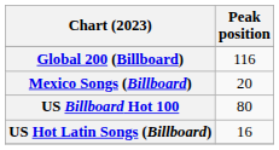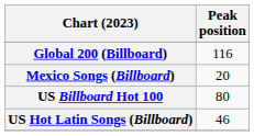US Hot Latin Songs (Billboard) | Peak position: 16 -> 46
